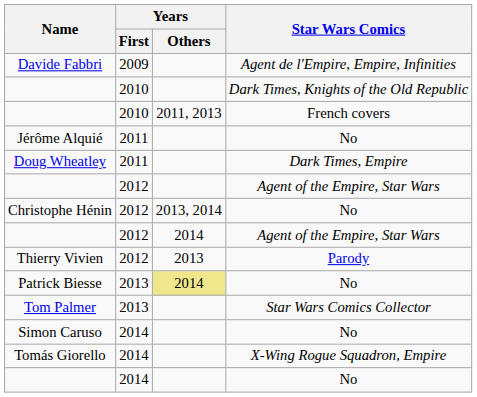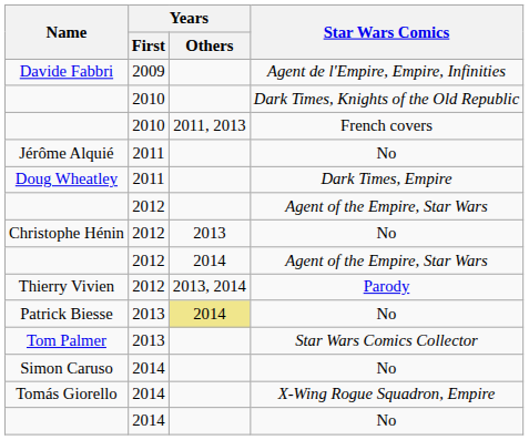Christophe Hénin | Years / Others: 2013, 2014 -> 2013
Thierry Vivien | Years / Others: 2013 -> 2013, 2014
